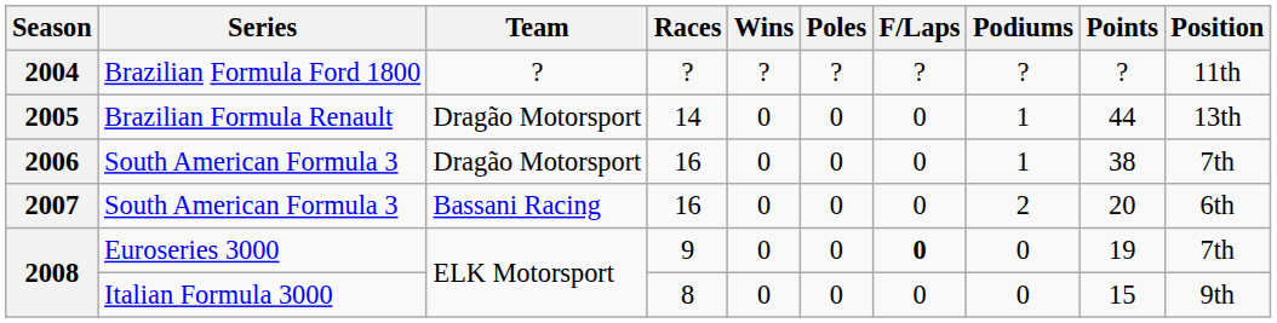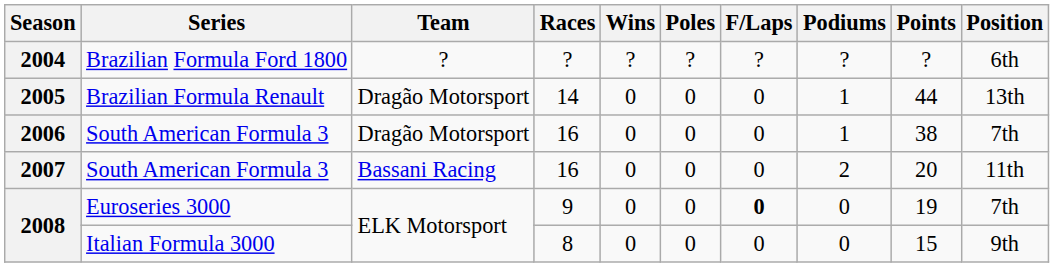2004 | Position: 11th -> 6th
2007 | Position: 6th -> 11th
